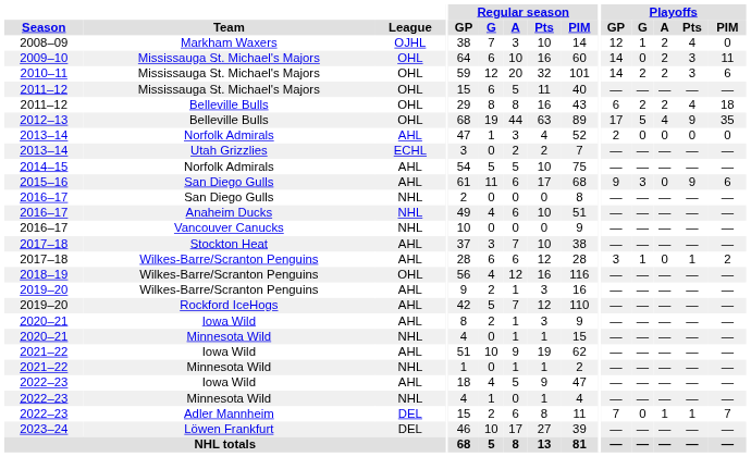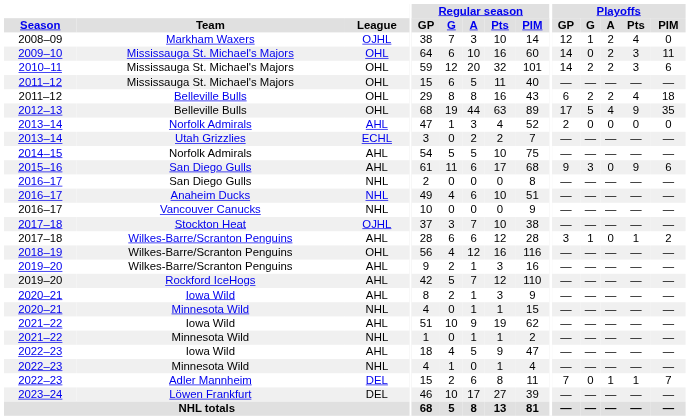2017–18 / Stockton Heat | League: AHL -> OJHL
